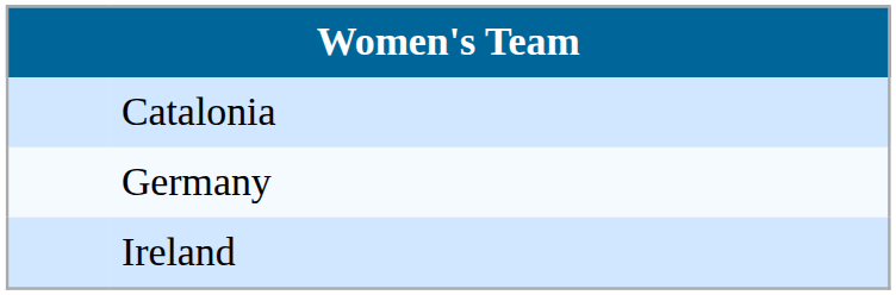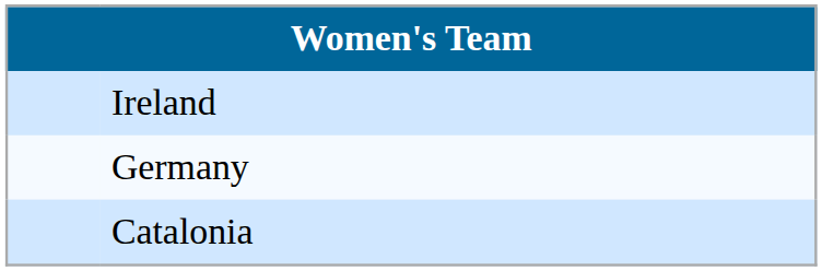rows swapped: Catalonia <-> Ireland
